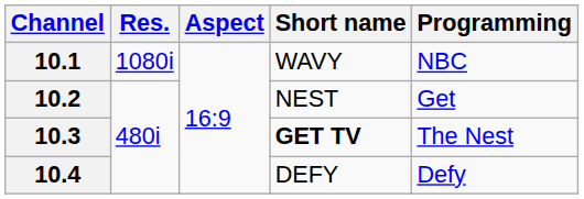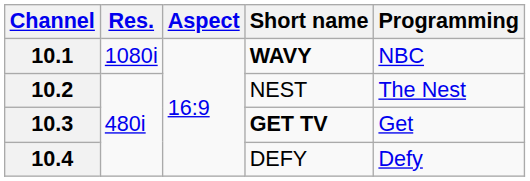10.1 | Short name: normal -> bold
10.2 | Programming: Get -> The Nest
10.3 | Programming: The Nest -> Get
